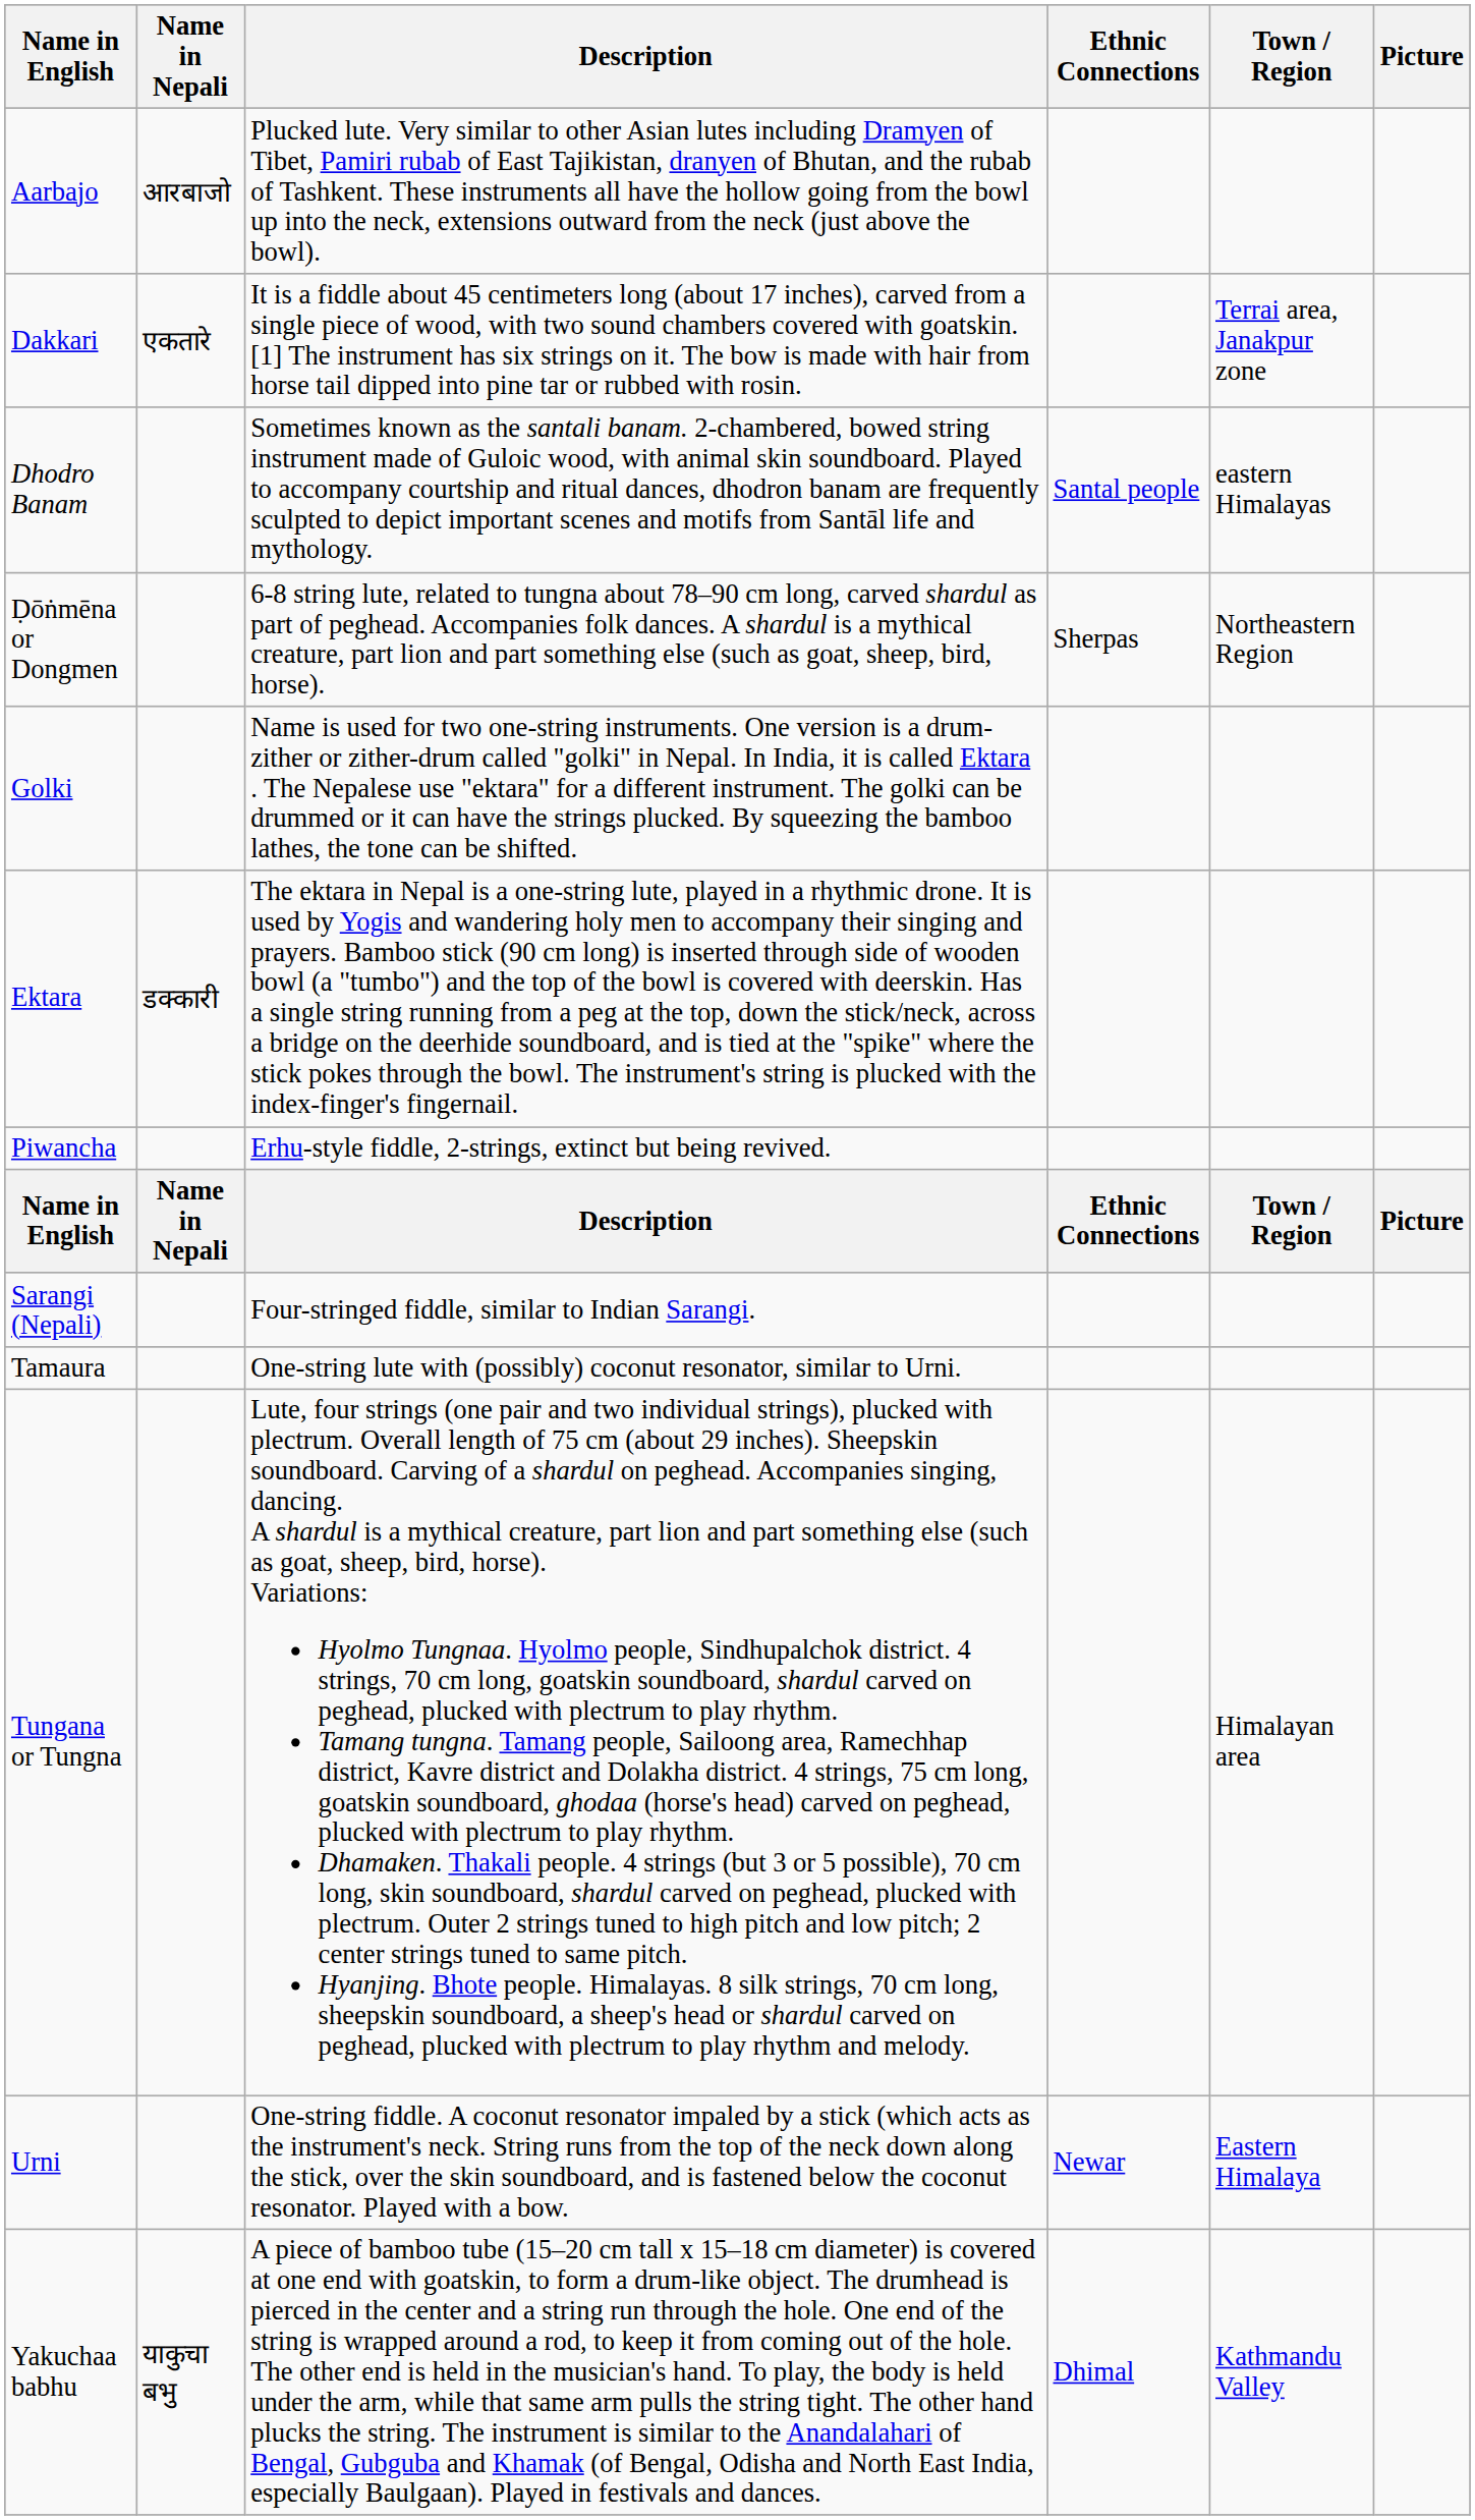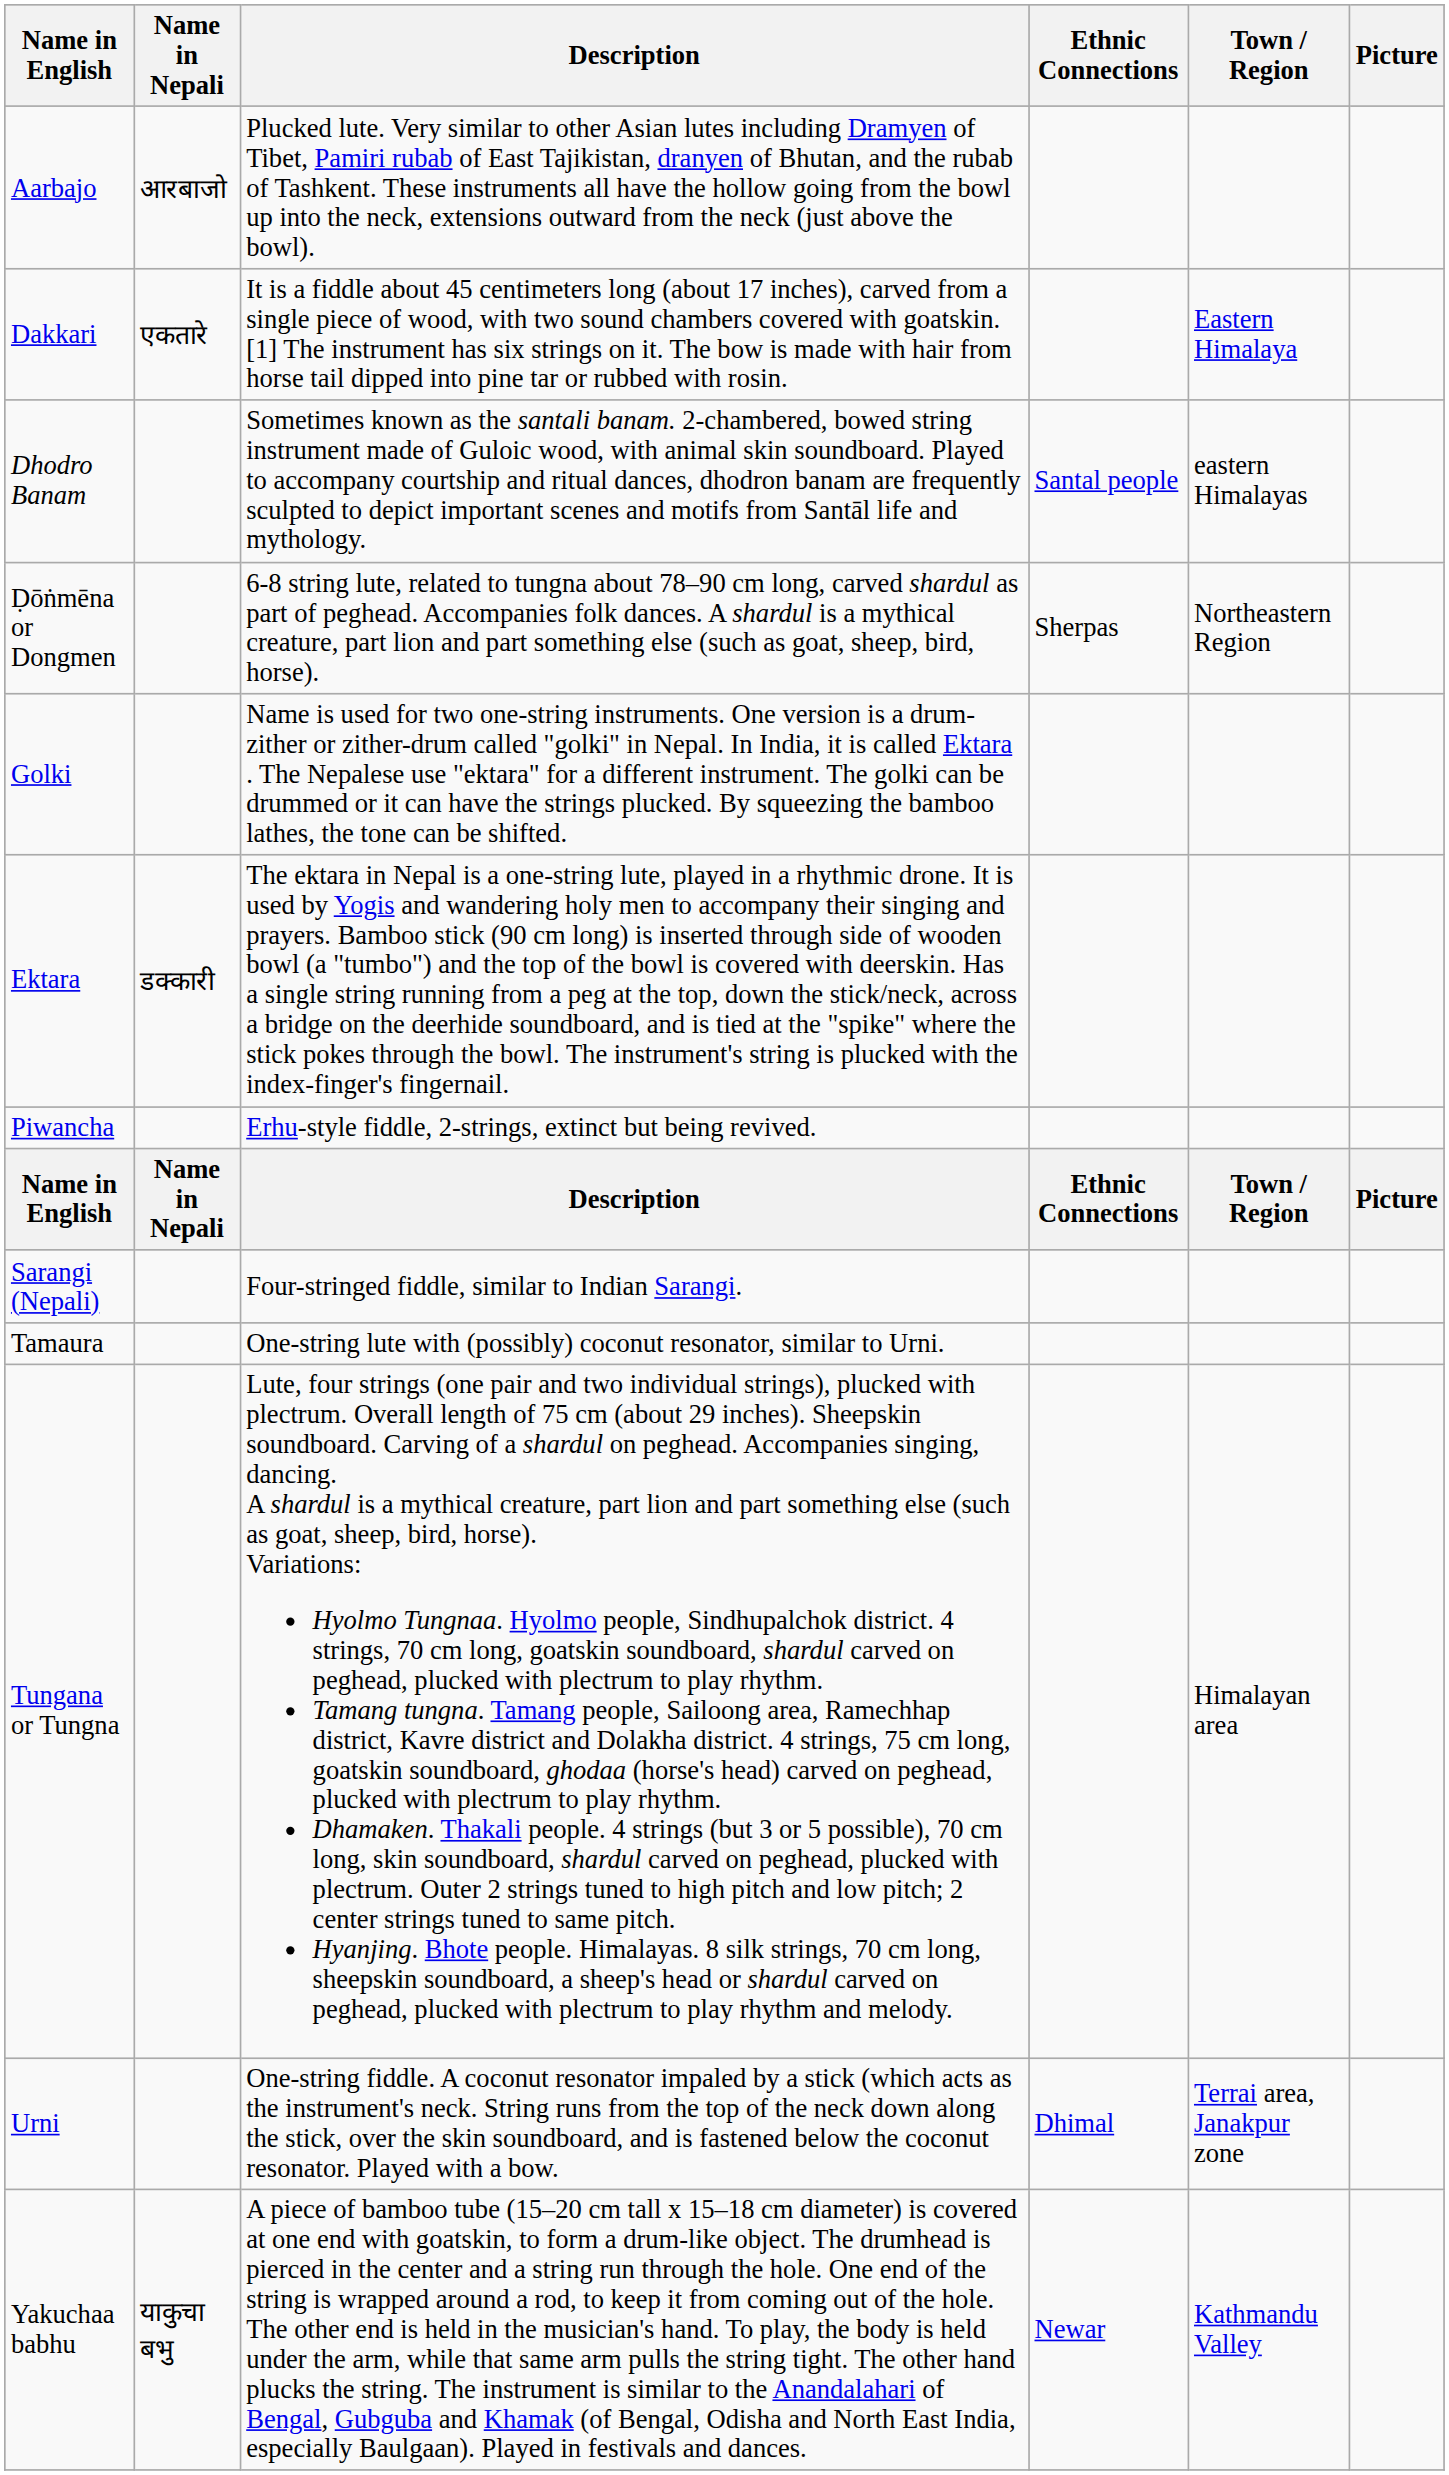Dakkari | Town / Region: Terrai area, Janakpur zone -> Eastern Himalaya
Urni | Ethnic Connections: Newar -> Dhimal
Urni | Town / Region: Eastern Himalaya -> Terrai area, Janakpur zone
Yakuchaa babhu | Ethnic Connections: Dhimal -> Newar
